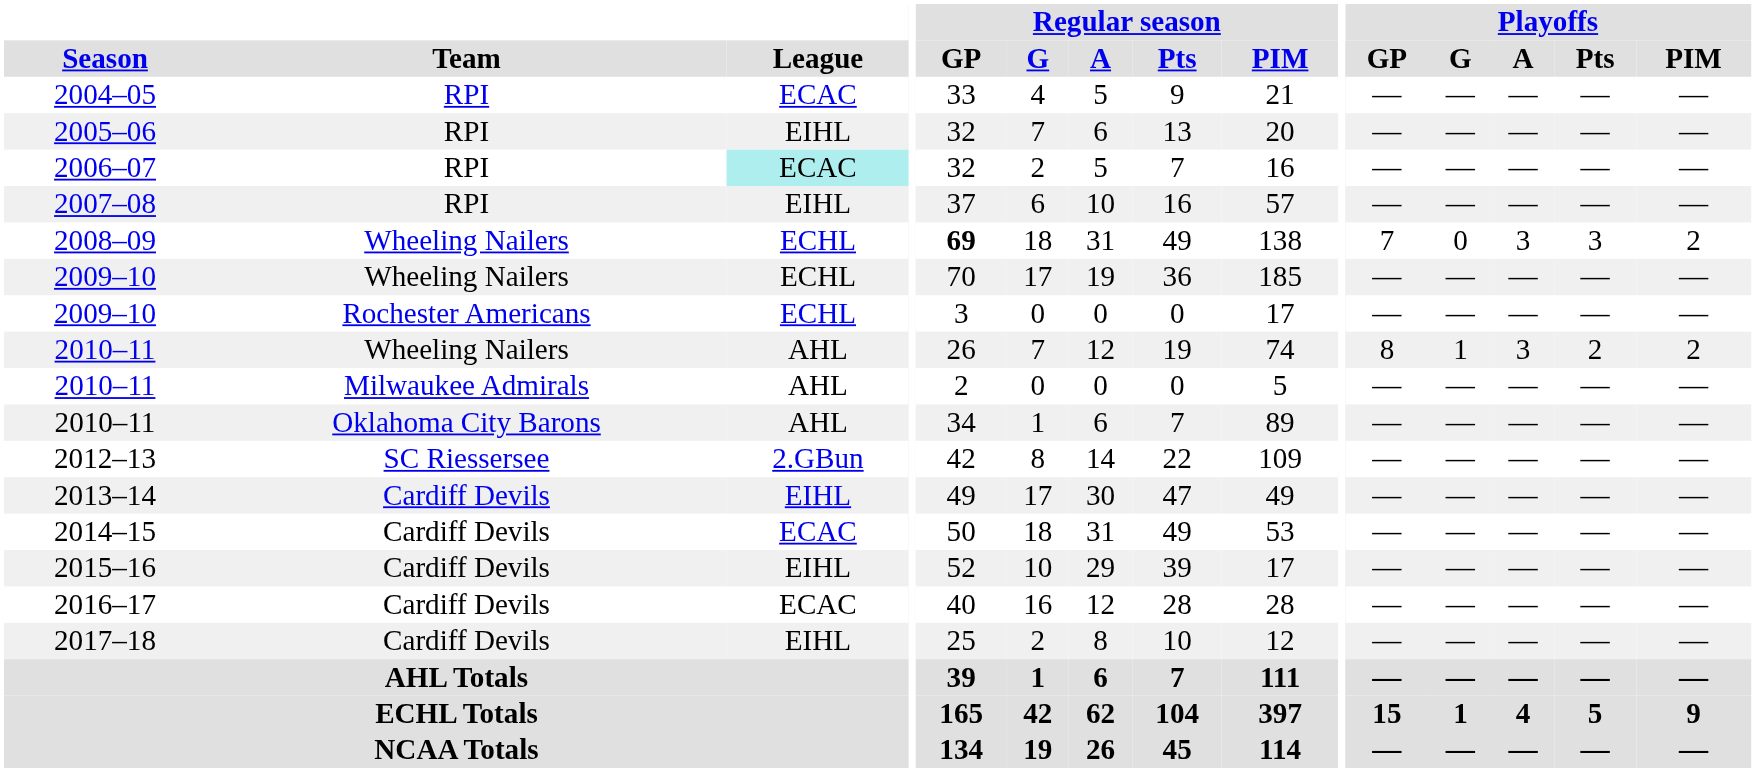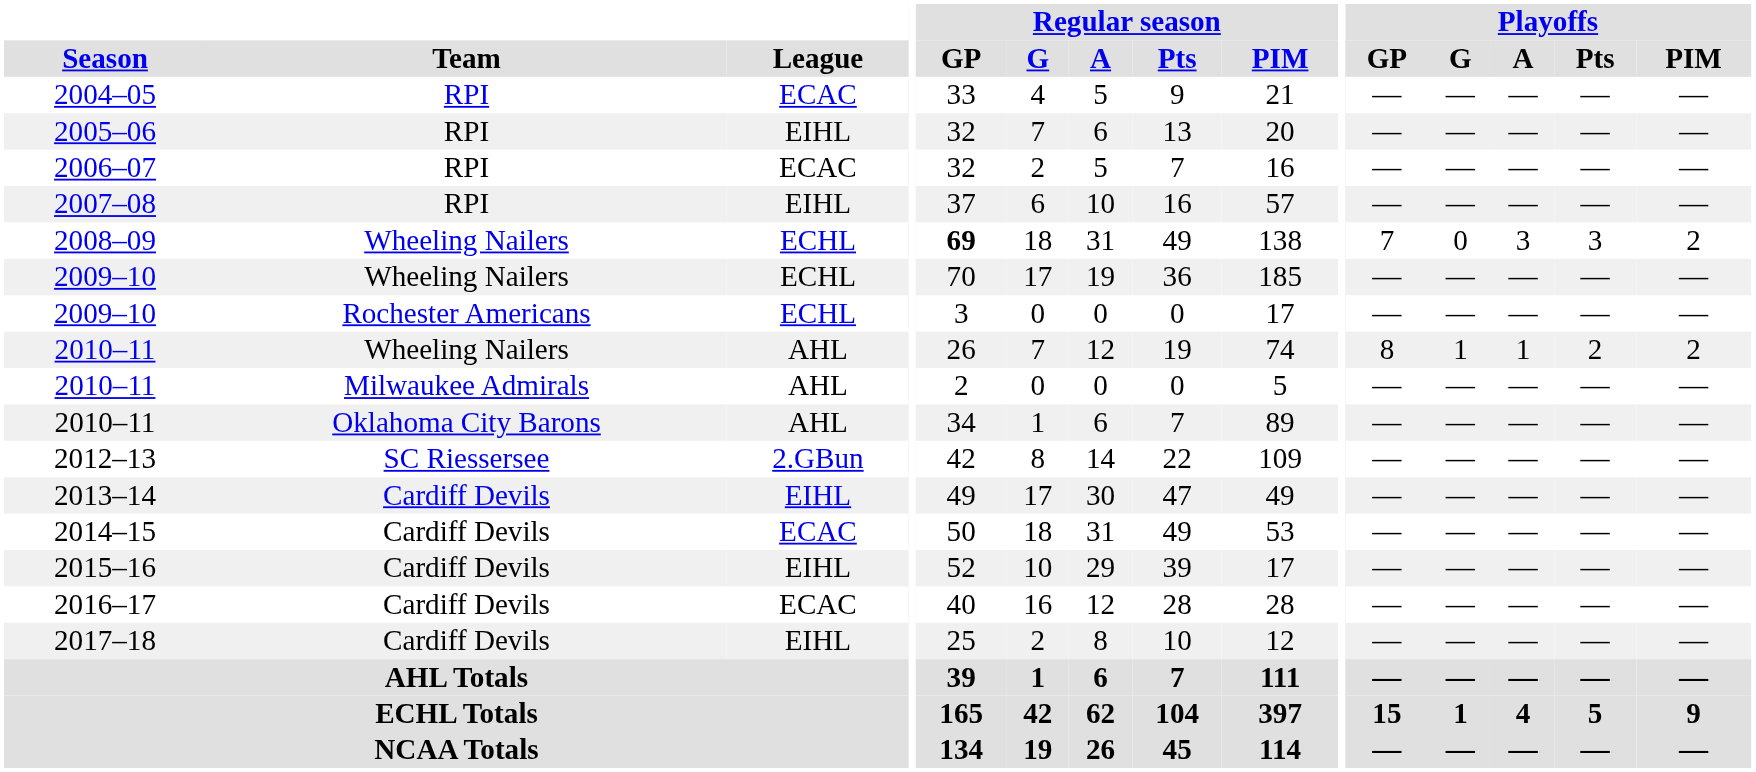2006–07 | League: paleturquoise background -> no background
2010–11 / Wheeling Nailers | Playoffs / A: 3 -> 1
